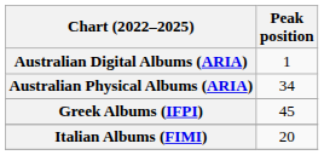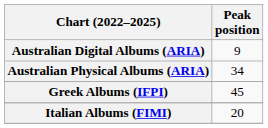Australian Digital Albums (ARIA) | Peak position: 1 -> 9
